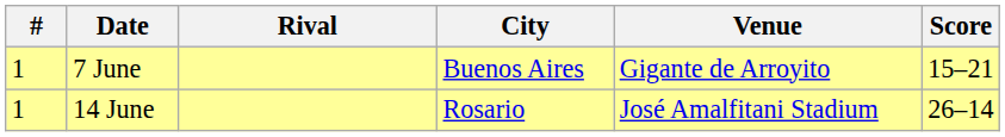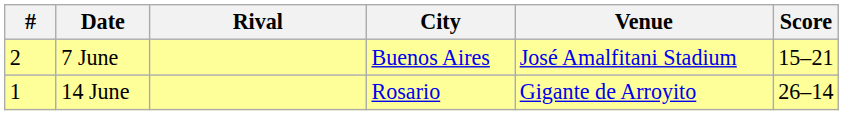7 June | #: 1 -> 2
7 June | Venue: Gigante de Arroyito -> José Amalfitani Stadium
14 June | Venue: José Amalfitani Stadium -> Gigante de Arroyito
